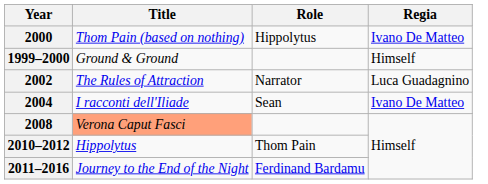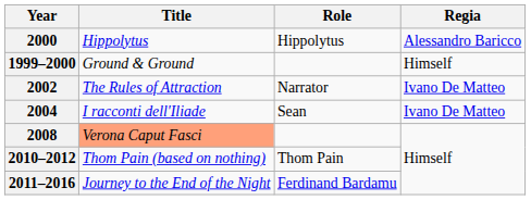2000 | Title: Thom Pain (based on nothing) -> Hippolytus
2000 | Regia: Ivano De Matteo -> Alessandro Baricco
2002 | Regia: Luca Guadagnino -> Ivano De Matteo
2010–2012 | Title: Hippolytus -> Thom Pain (based on nothing)
